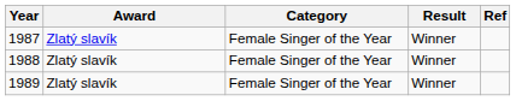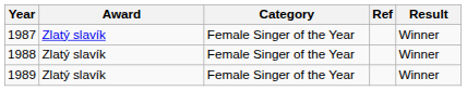columns swapped: Result <-> Ref
